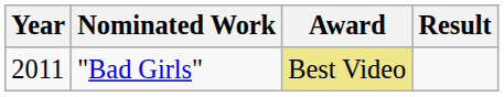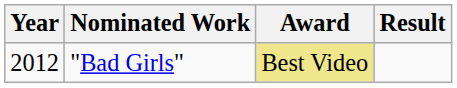"Bad Girls" | Year: 2011 -> 2012
